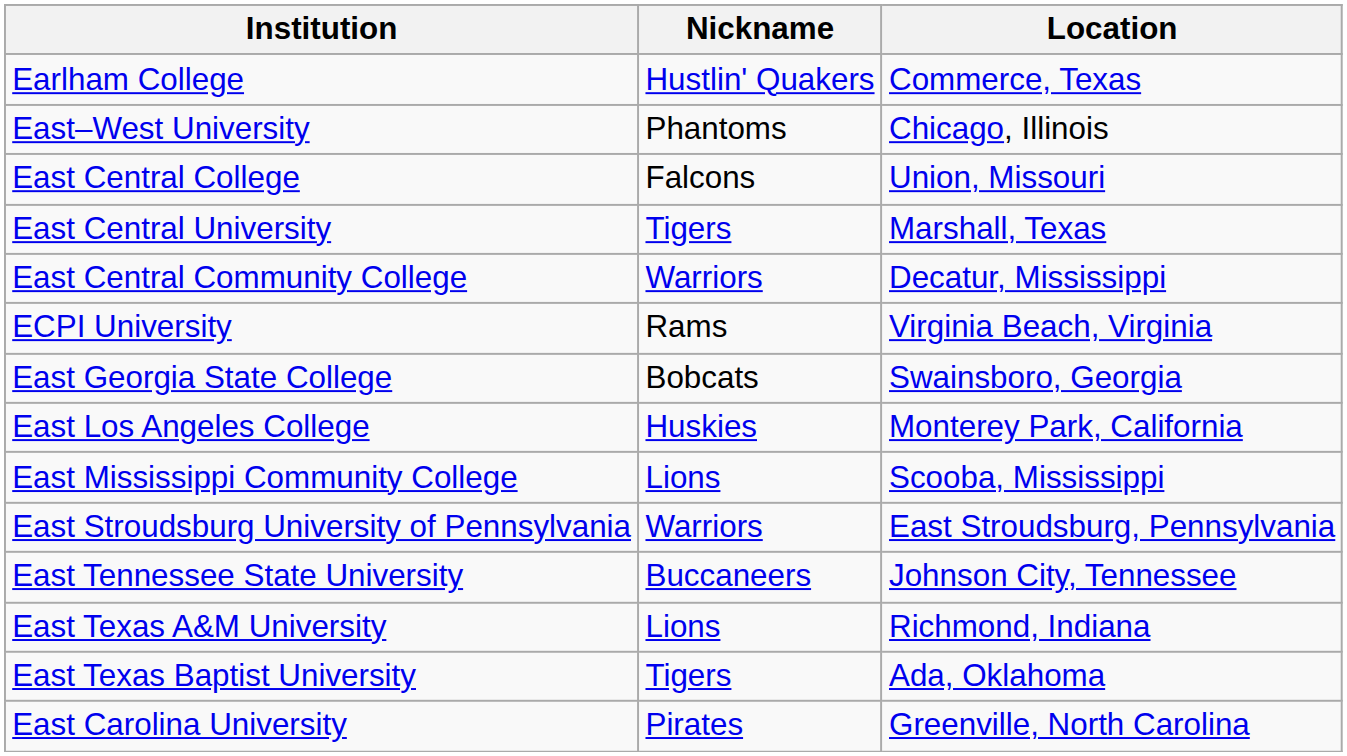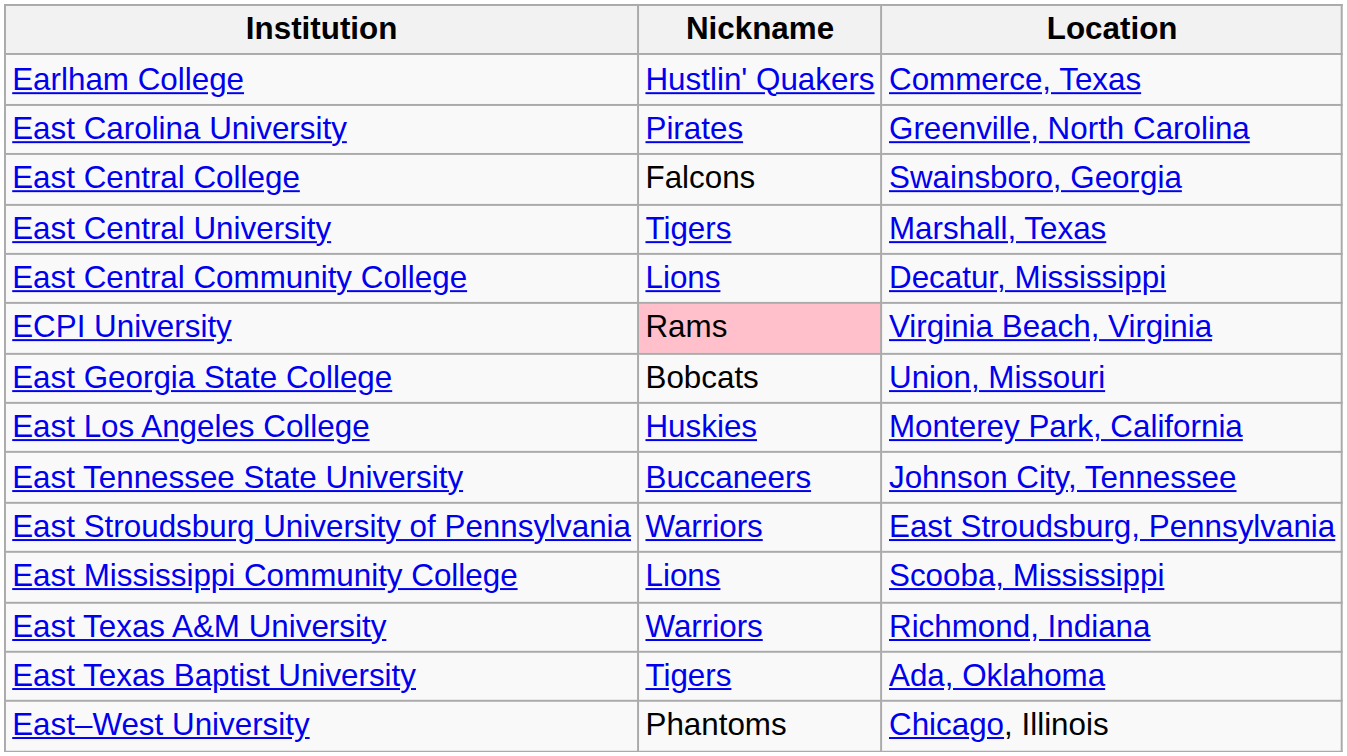rows swapped: East Carolina University <-> East–West University
East Central College | Location: Union, Missouri -> Swainsboro, Georgia
East Central Community College | Nickname: Warriors -> Lions
ECPI University | Nickname: no background -> pink background
East Georgia State College | Location: Swainsboro, Georgia -> Union, Missouri
rows swapped: East Mississippi Community College <-> East Tennessee State University
East Texas A&M University | Nickname: Lions -> Warriors
